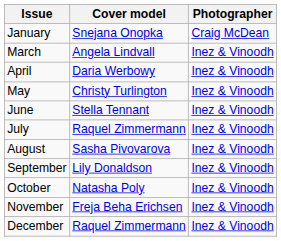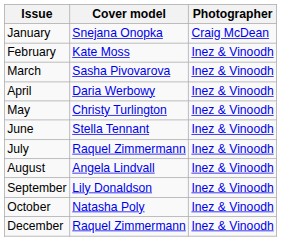+ row: February | Kate Moss | Inez & Vinoodh
March | Cover model: Angela Lindvall -> Sasha Pivovarova
August | Cover model: Sasha Pivovarova -> Angela Lindvall
- row: November | Freja Beha Erichsen | Inez & Vinoodh
